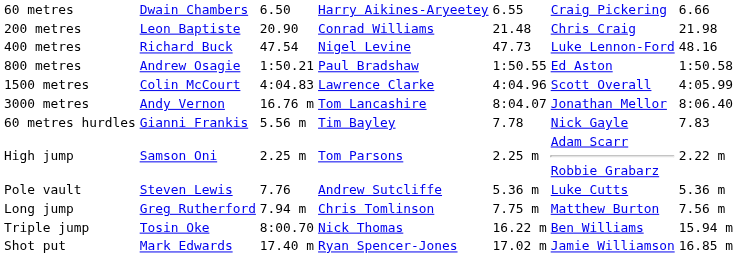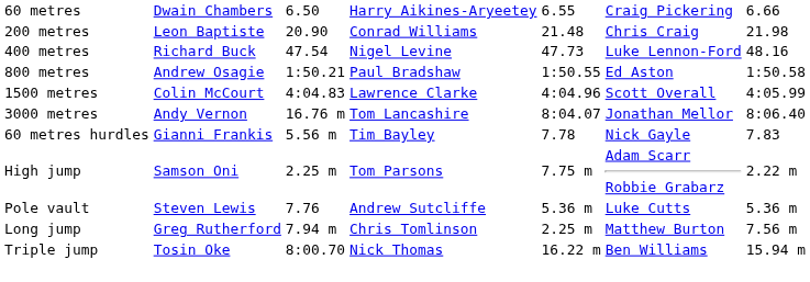High jump | column 5: 2.25 m -> 7.75 m
Long jump | column 5: 7.75 m -> 2.25 m
- row: Shot put | Mark Edwards | 17.40 m | Ryan Spencer-Jones | 17.02 m | Jamie Williamson | 16.85 m
